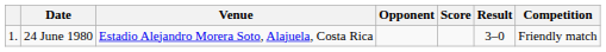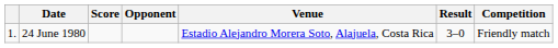columns swapped: Venue <-> Score
